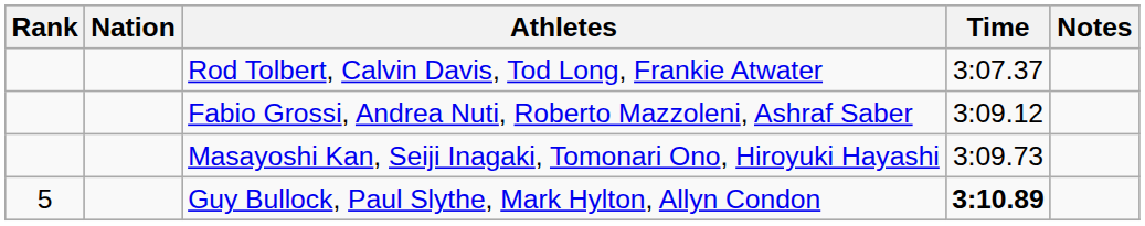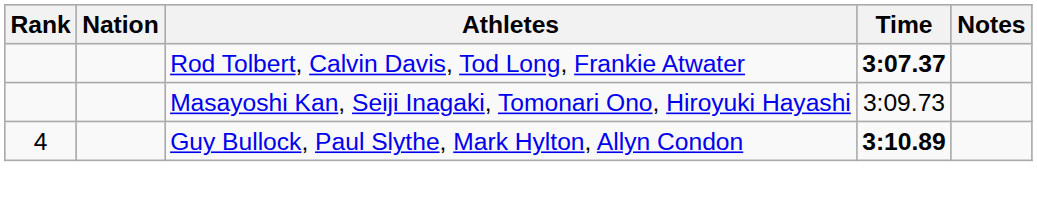Rod Tolbert, Calvin Davis, Tod Long, Frankie Atwater | Time: normal -> bold
- row: Fabio Grossi, Andrea Nuti, Roberto Mazzoleni, Ashraf Saber | 3:09.12
Guy Bullock, Paul Slythe, Mark Hylton, Allyn Condon | Rank: 5 -> 4
